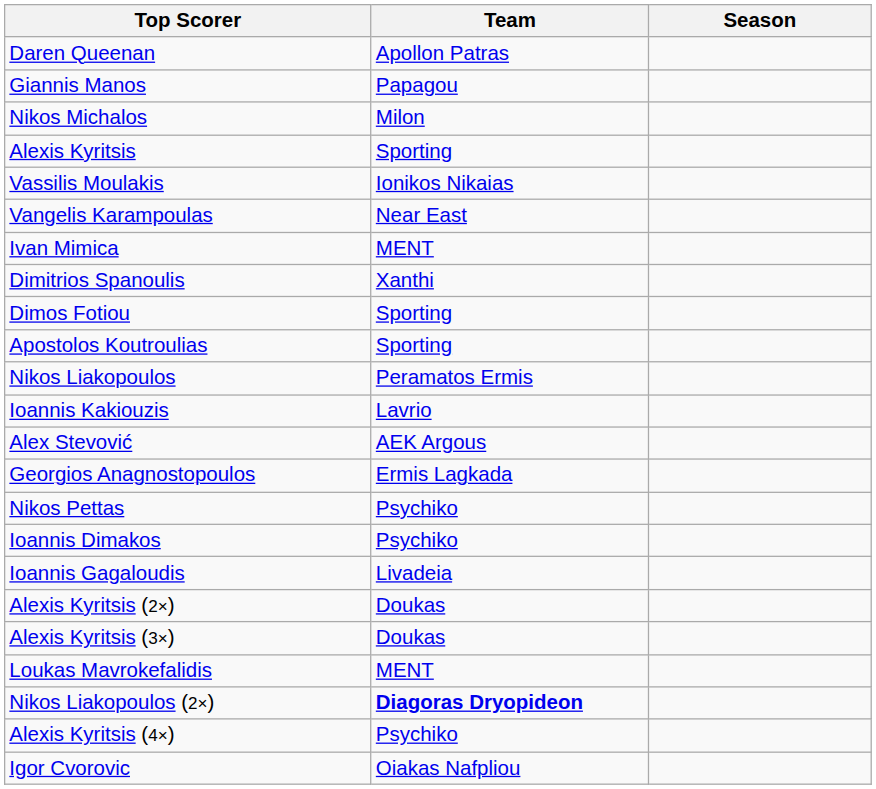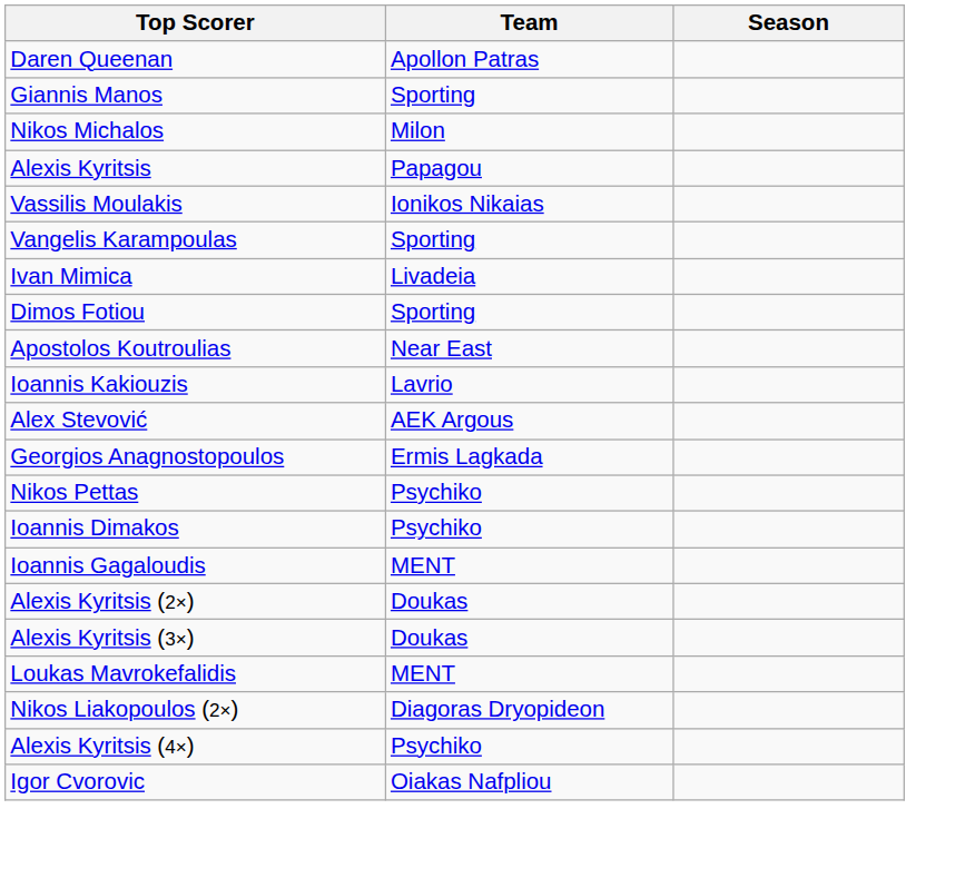Giannis Manos | Team: Papagou -> Sporting
Alexis Kyritsis | Team: Sporting -> Papagou
Vangelis Karampoulas | Team: Near East -> Sporting
Ivan Mimica | Team: MENT -> Livadeia
- row: Dimitrios Spanoulis | Xanthi
Apostolos Koutroulias | Team: Sporting -> Near East
- row: Nikos Liakopoulos | Peramatos Ermis
Ioannis Gagaloudis | Team: Livadeia -> MENT
Nikos Liakopoulos (2×) | Team: bold -> normal
